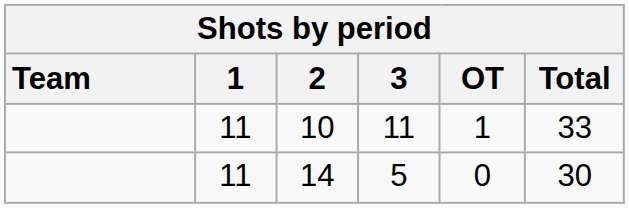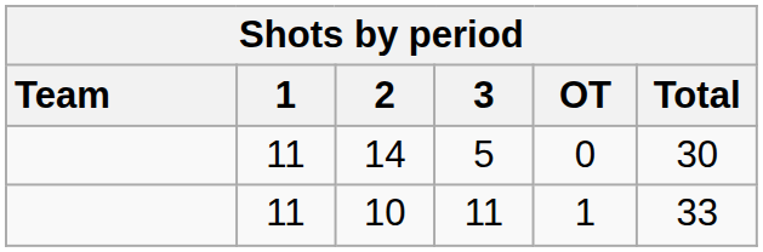rows swapped: 14 <-> 10
